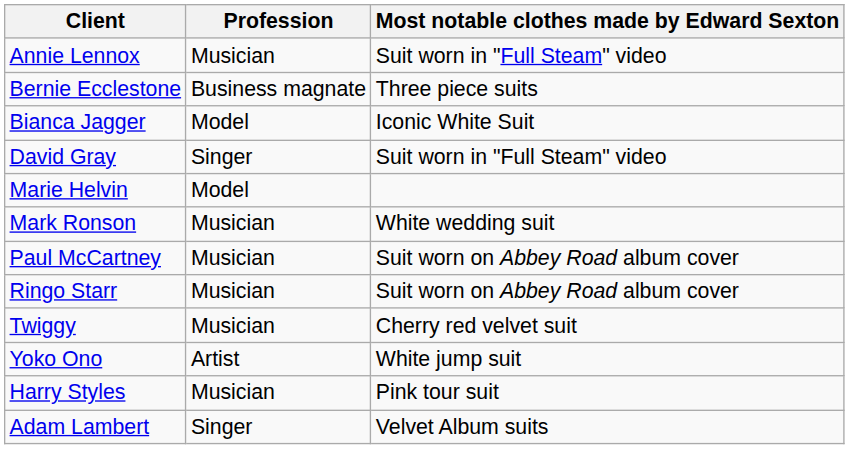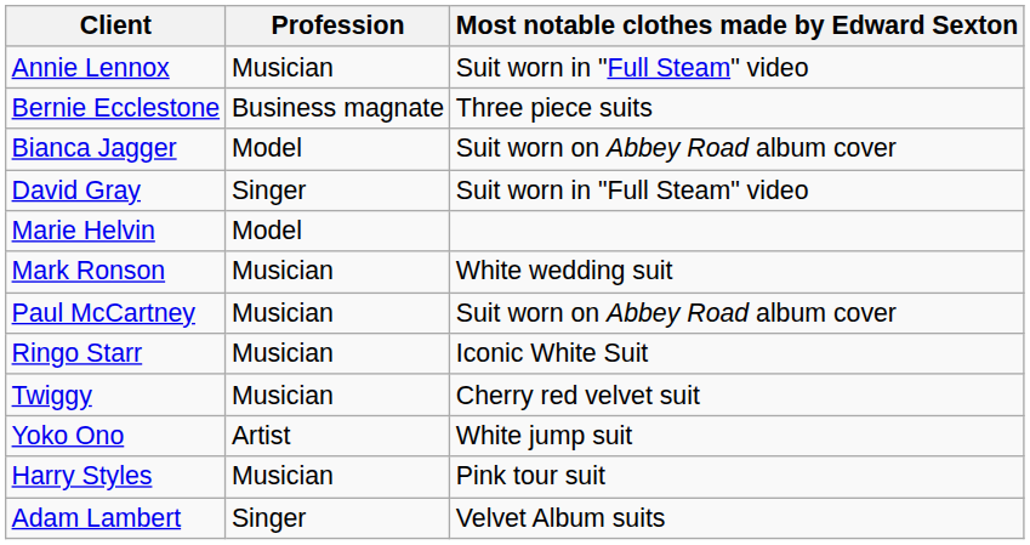Bianca Jagger | Most notable clothes made by Edward Sexton: Iconic White Suit -> Suit worn on Abbey Road album cover
Ringo Starr | Most notable clothes made by Edward Sexton: Suit worn on Abbey Road album cover -> Iconic White Suit
